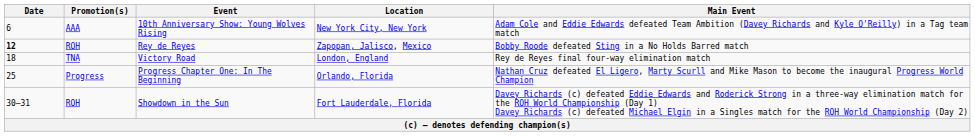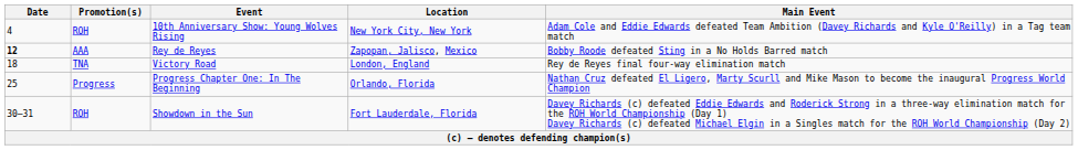10th Anniversary Show: Young Wolves Rising | Date: 6 -> 4
10th Anniversary Show: Young Wolves Rising | Promotion(s): AAA -> ROH
Rey de Reyes | Promotion(s): ROH -> AAA
